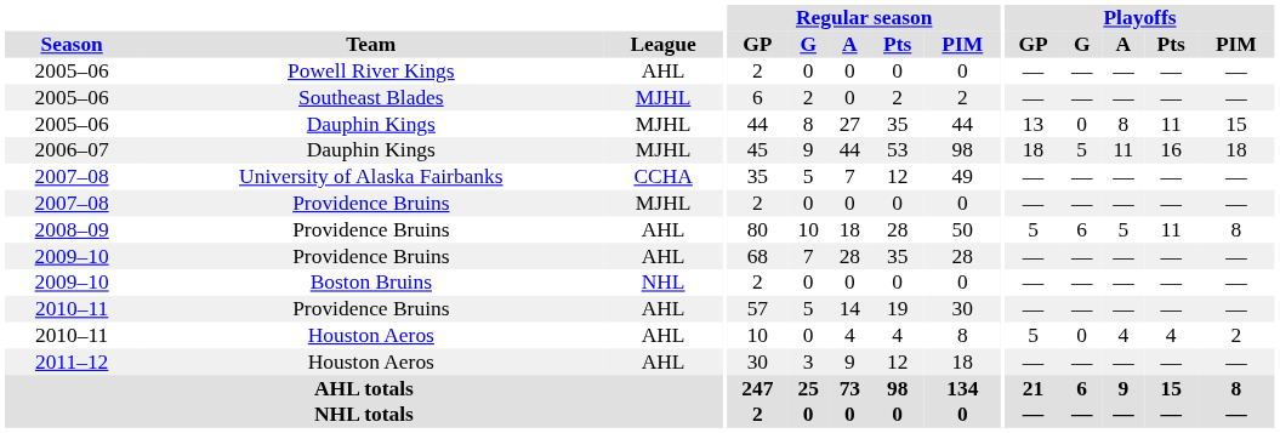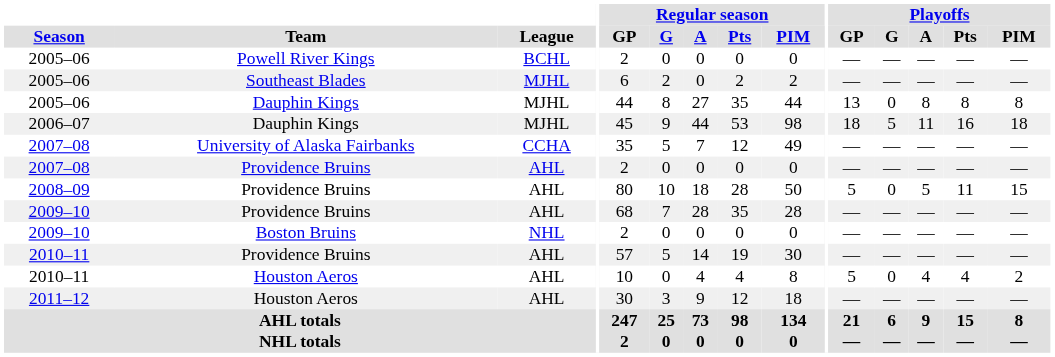2005–06 / Powell River Kings | League: AHL -> BCHL
2005–06 / Dauphin Kings | Playoffs / Pts: 11 -> 8
2005–06 / Dauphin Kings | Playoffs / PIM: 15 -> 8
2007–08 / Providence Bruins | League: MJHL -> AHL
2008–09 | Playoffs / G: 6 -> 0
2008–09 | Playoffs / PIM: 8 -> 15
